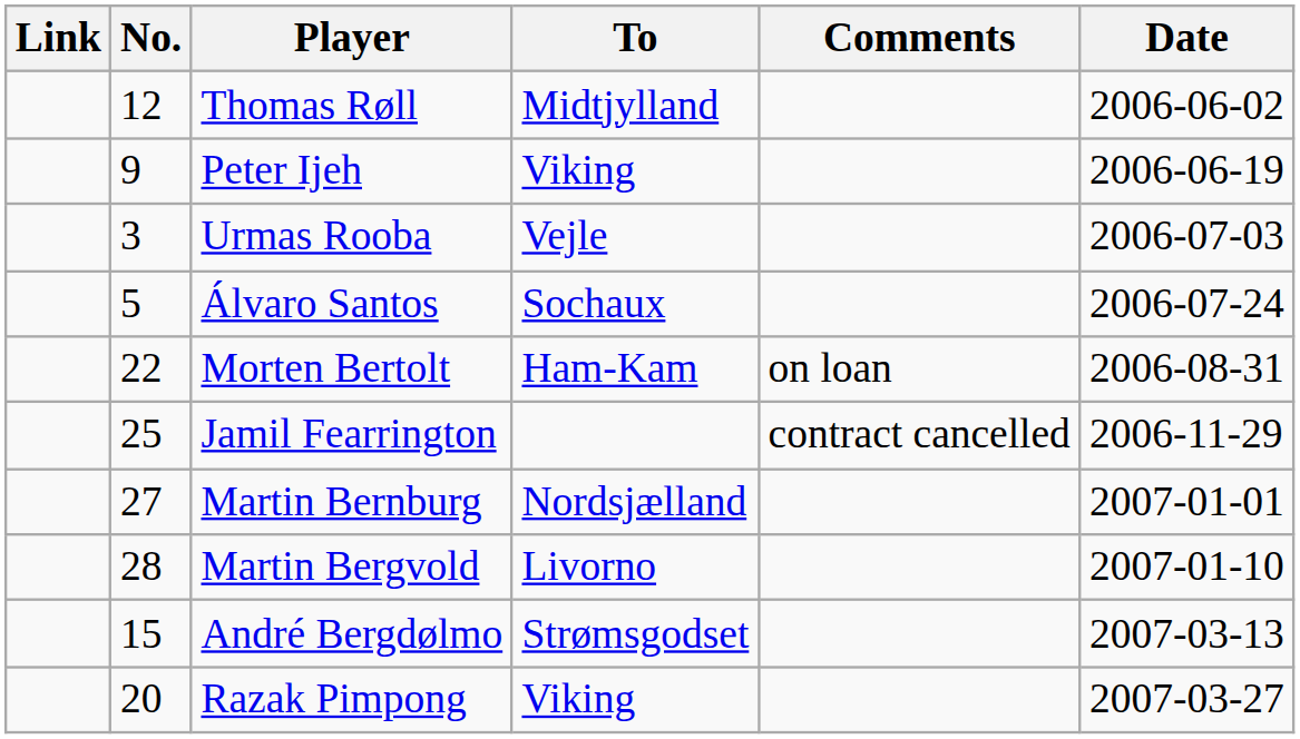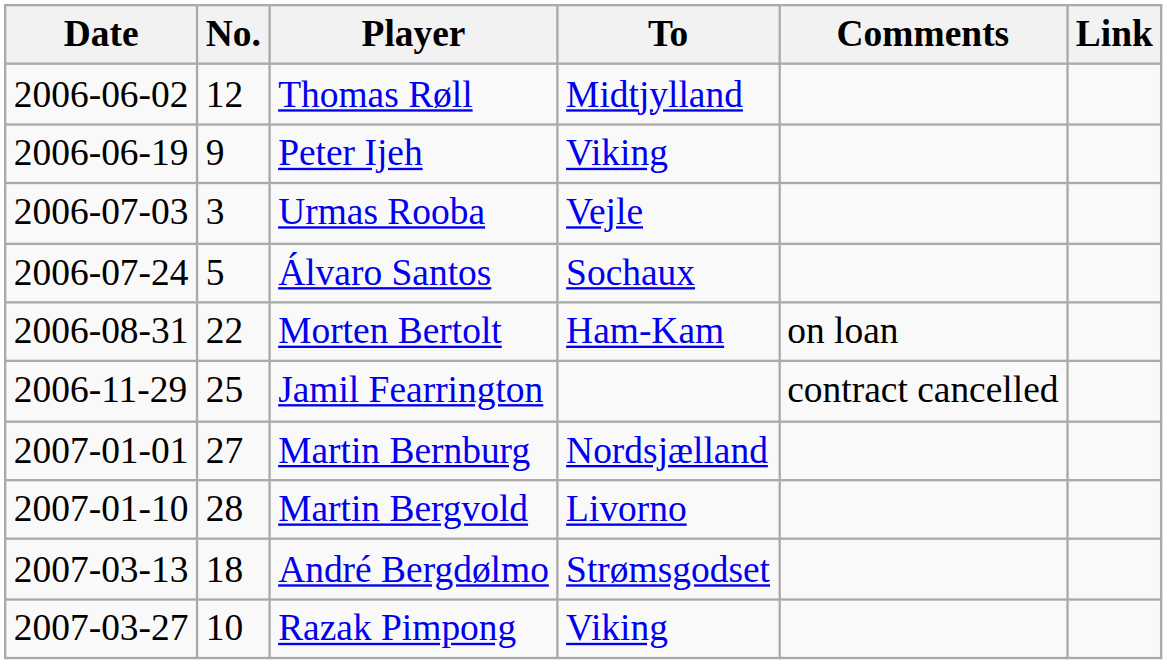columns swapped: Date <-> Link
André Bergdølmo | No.: 15 -> 18
Razak Pimpong | No.: 20 -> 10
